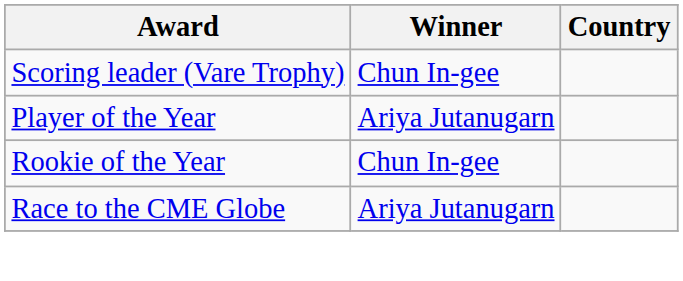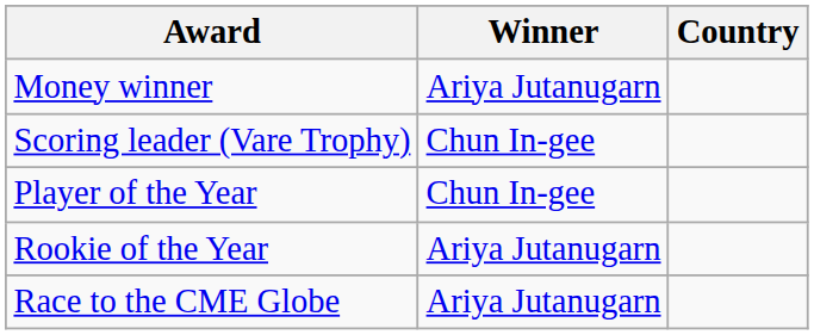+ row: Money winner | Ariya Jutanugarn
Player of the Year | Winner: Ariya Jutanugarn -> Chun In-gee
Rookie of the Year | Winner: Chun In-gee -> Ariya Jutanugarn
